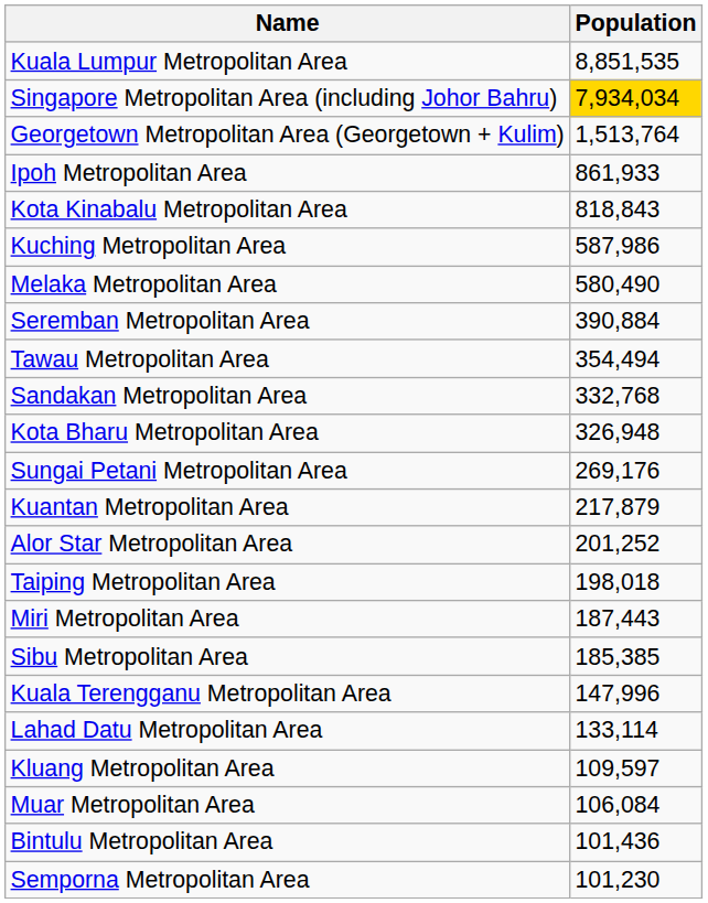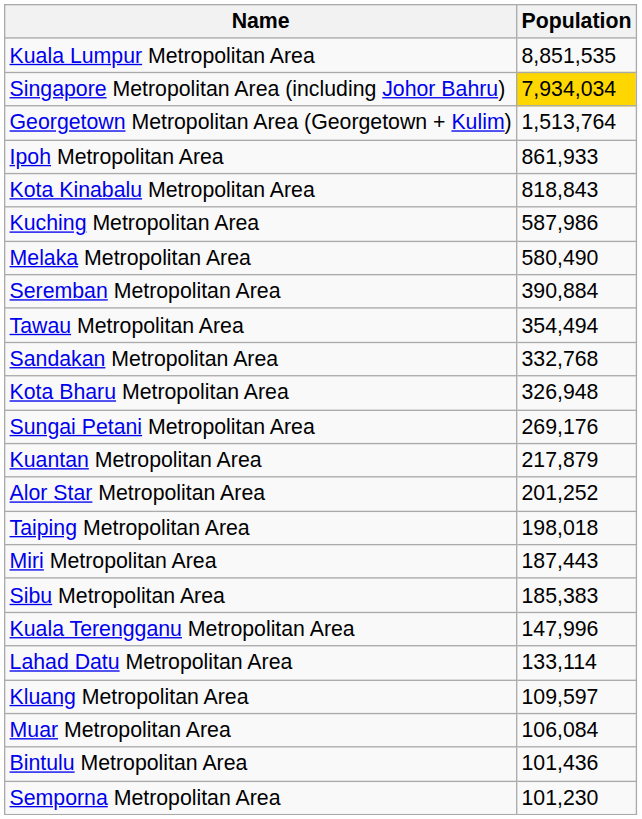Sibu Metropolitan Area | Population: 185,385 -> 185,383
